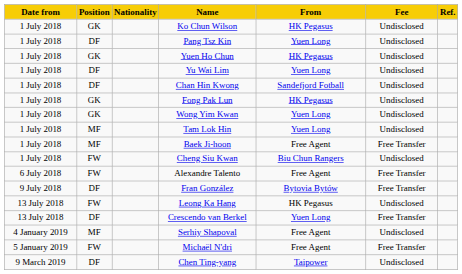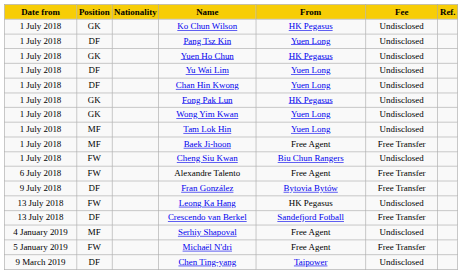Chan Hin Kwong | From: Sandefjord Fotball -> Yuen Long
Crescendo van Berkel | From: Yuen Long -> Sandefjord Fotball
